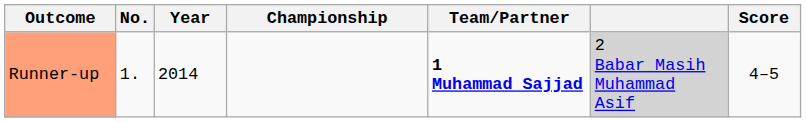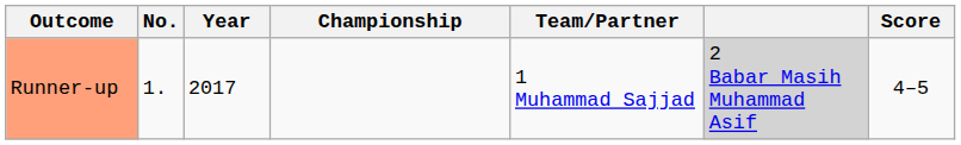Runner-up | Year: 2014 -> 2017
Runner-up | Team/Partner: bold -> normal
